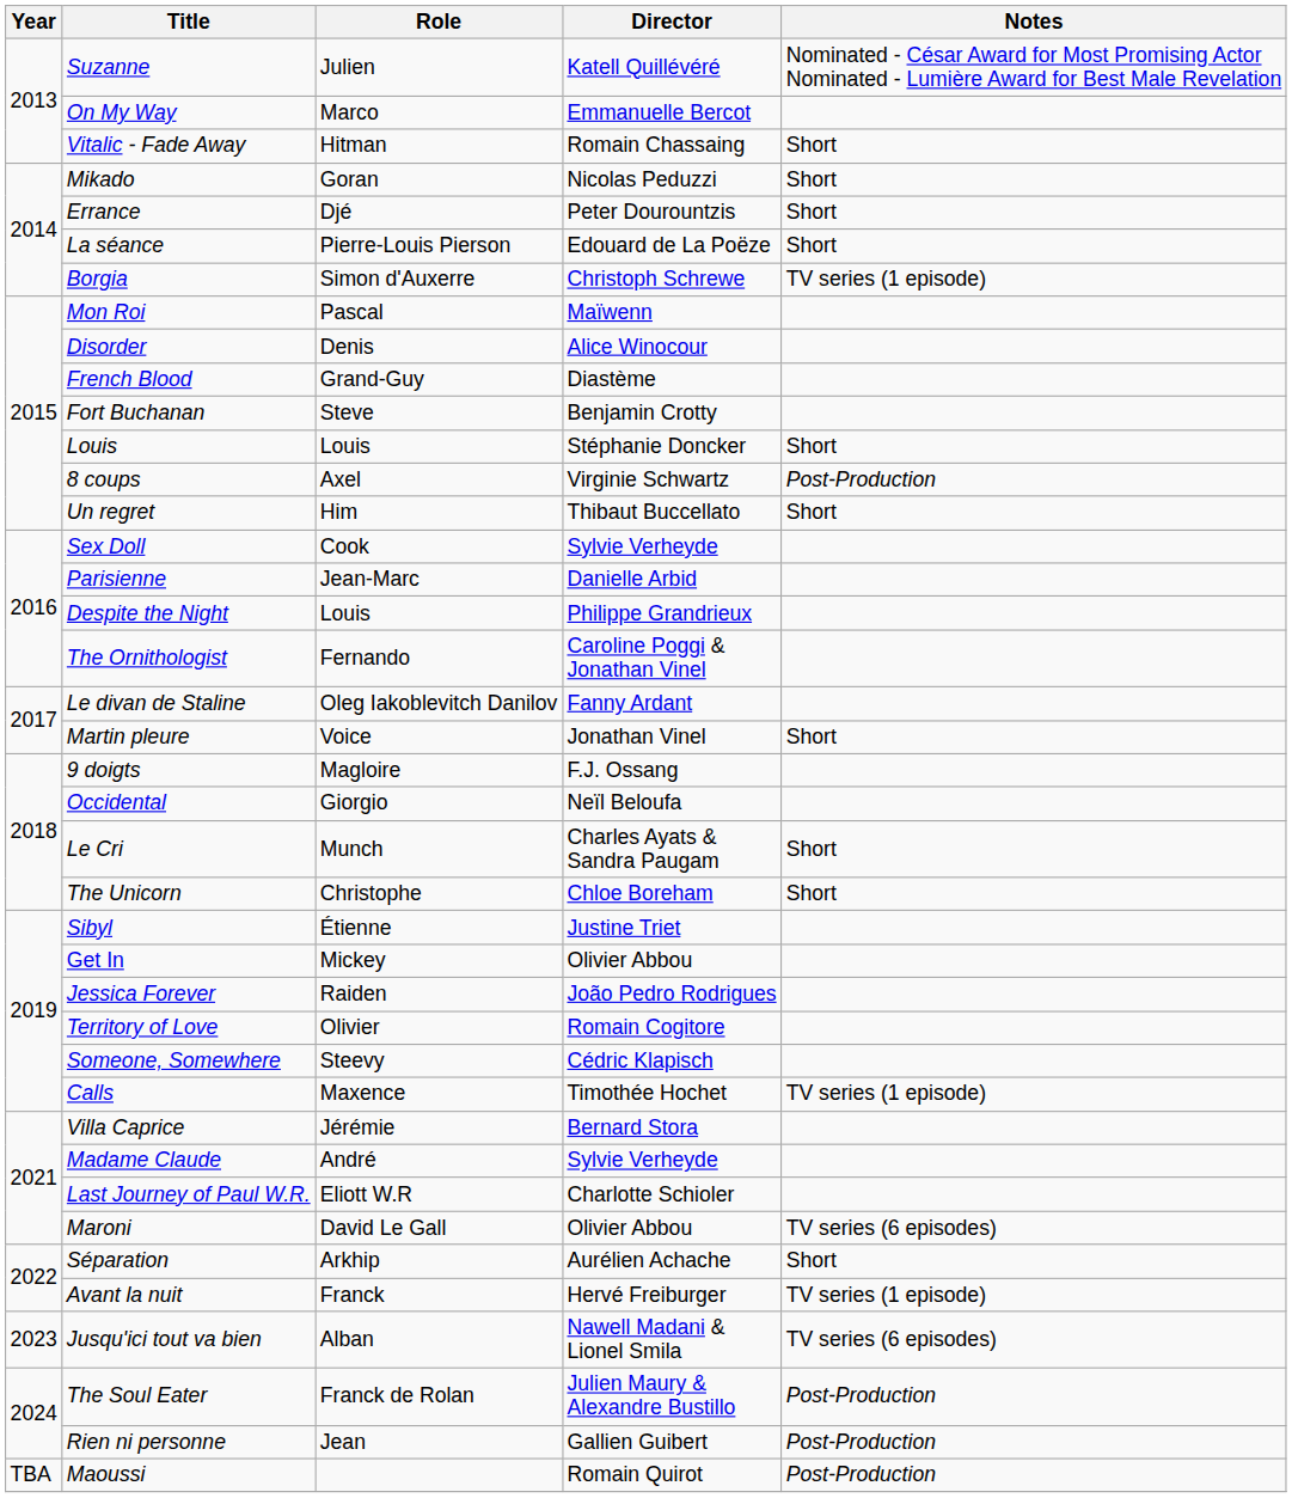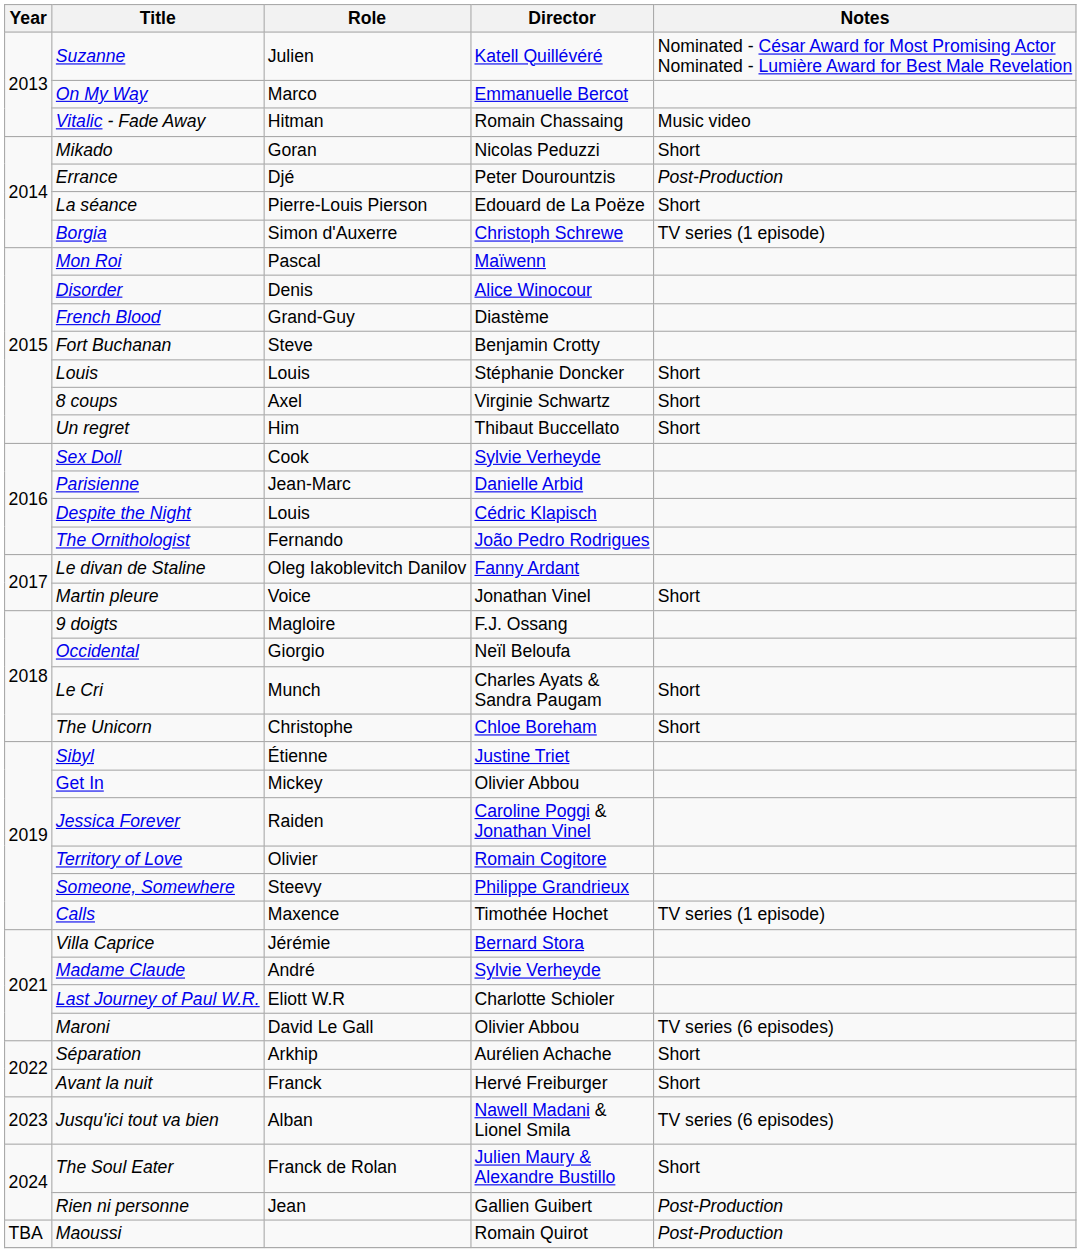Vitalic - Fade Away | Notes: Short -> Music video
Errance | Notes: Short -> Post-Production
8 coups | Notes: Post-Production -> Short
Despite the Night | Director: Philippe Grandrieux -> Cédric Klapisch
The Ornithologist | Director: Caroline Poggi & Jonathan Vinel -> João Pedro Rodrigues
Jessica Forever | Director: João Pedro Rodrigues -> Caroline Poggi & Jonathan Vinel
Someone, Somewhere | Director: Cédric Klapisch -> Philippe Grandrieux
Avant la nuit | Notes: TV series (1 episode) -> Short
The Soul Eater | Notes: Post-Production -> Short
